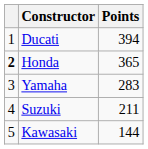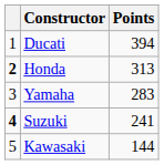Honda | Points: 365 -> 313
Suzuki | column 1: normal -> bold
Suzuki | Points: 211 -> 241
